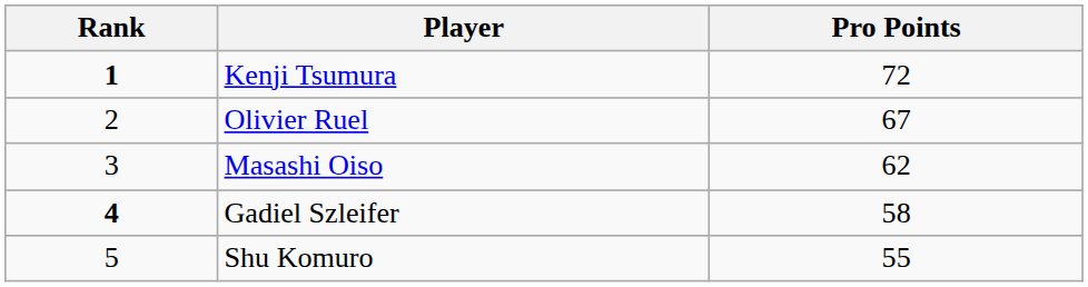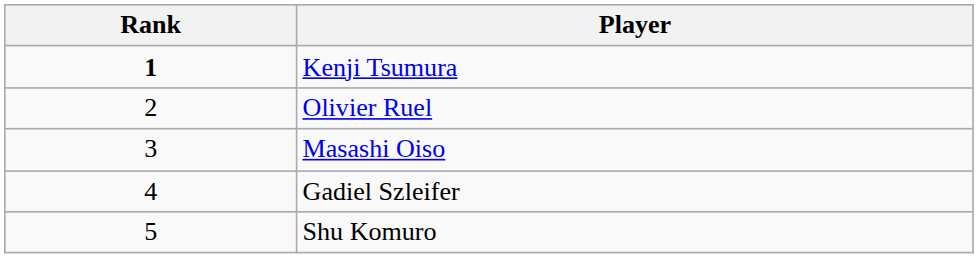- column: Pro Points | 72 | 67 | 62 | 58 | 55
Gadiel Szleifer | Rank: bold -> normal
